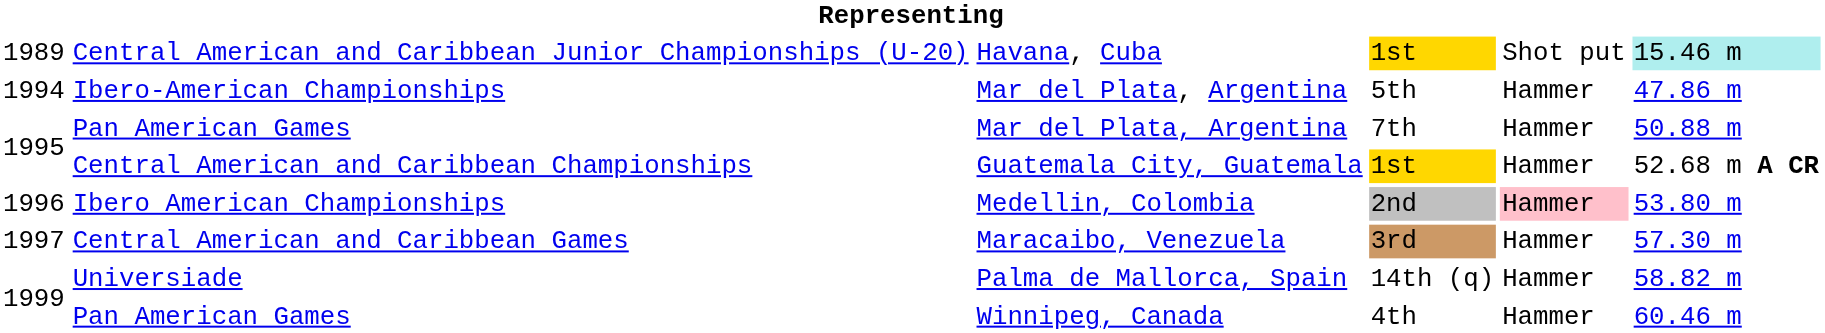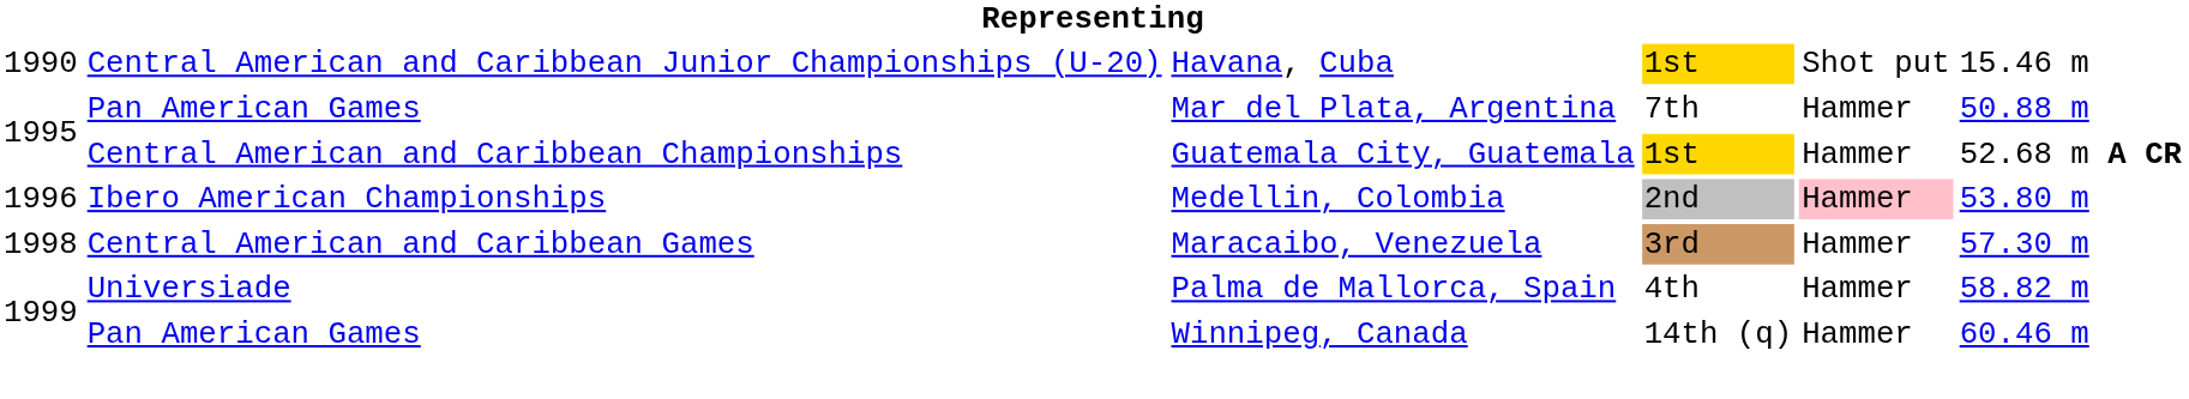Central American and Caribbean Junior Championships (U-20) | column 1: 1989 -> 1990
Central American and Caribbean Junior Championships (U-20) | column 6: paleturquoise background -> no background
- row: 1994 | Ibero-American Championships | Mar del Plata, Argentina | 5th | Hammer | 47.86 m
Central American and Caribbean Games | column 1: 1997 -> 1998
Universiade | column 4: 14th (q) -> 4th
Pan American Games / Winnipeg, Canada | column 4: 4th -> 14th (q)
